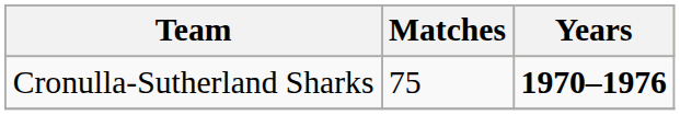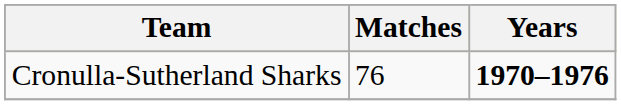Cronulla-Sutherland Sharks | Matches: 75 -> 76
